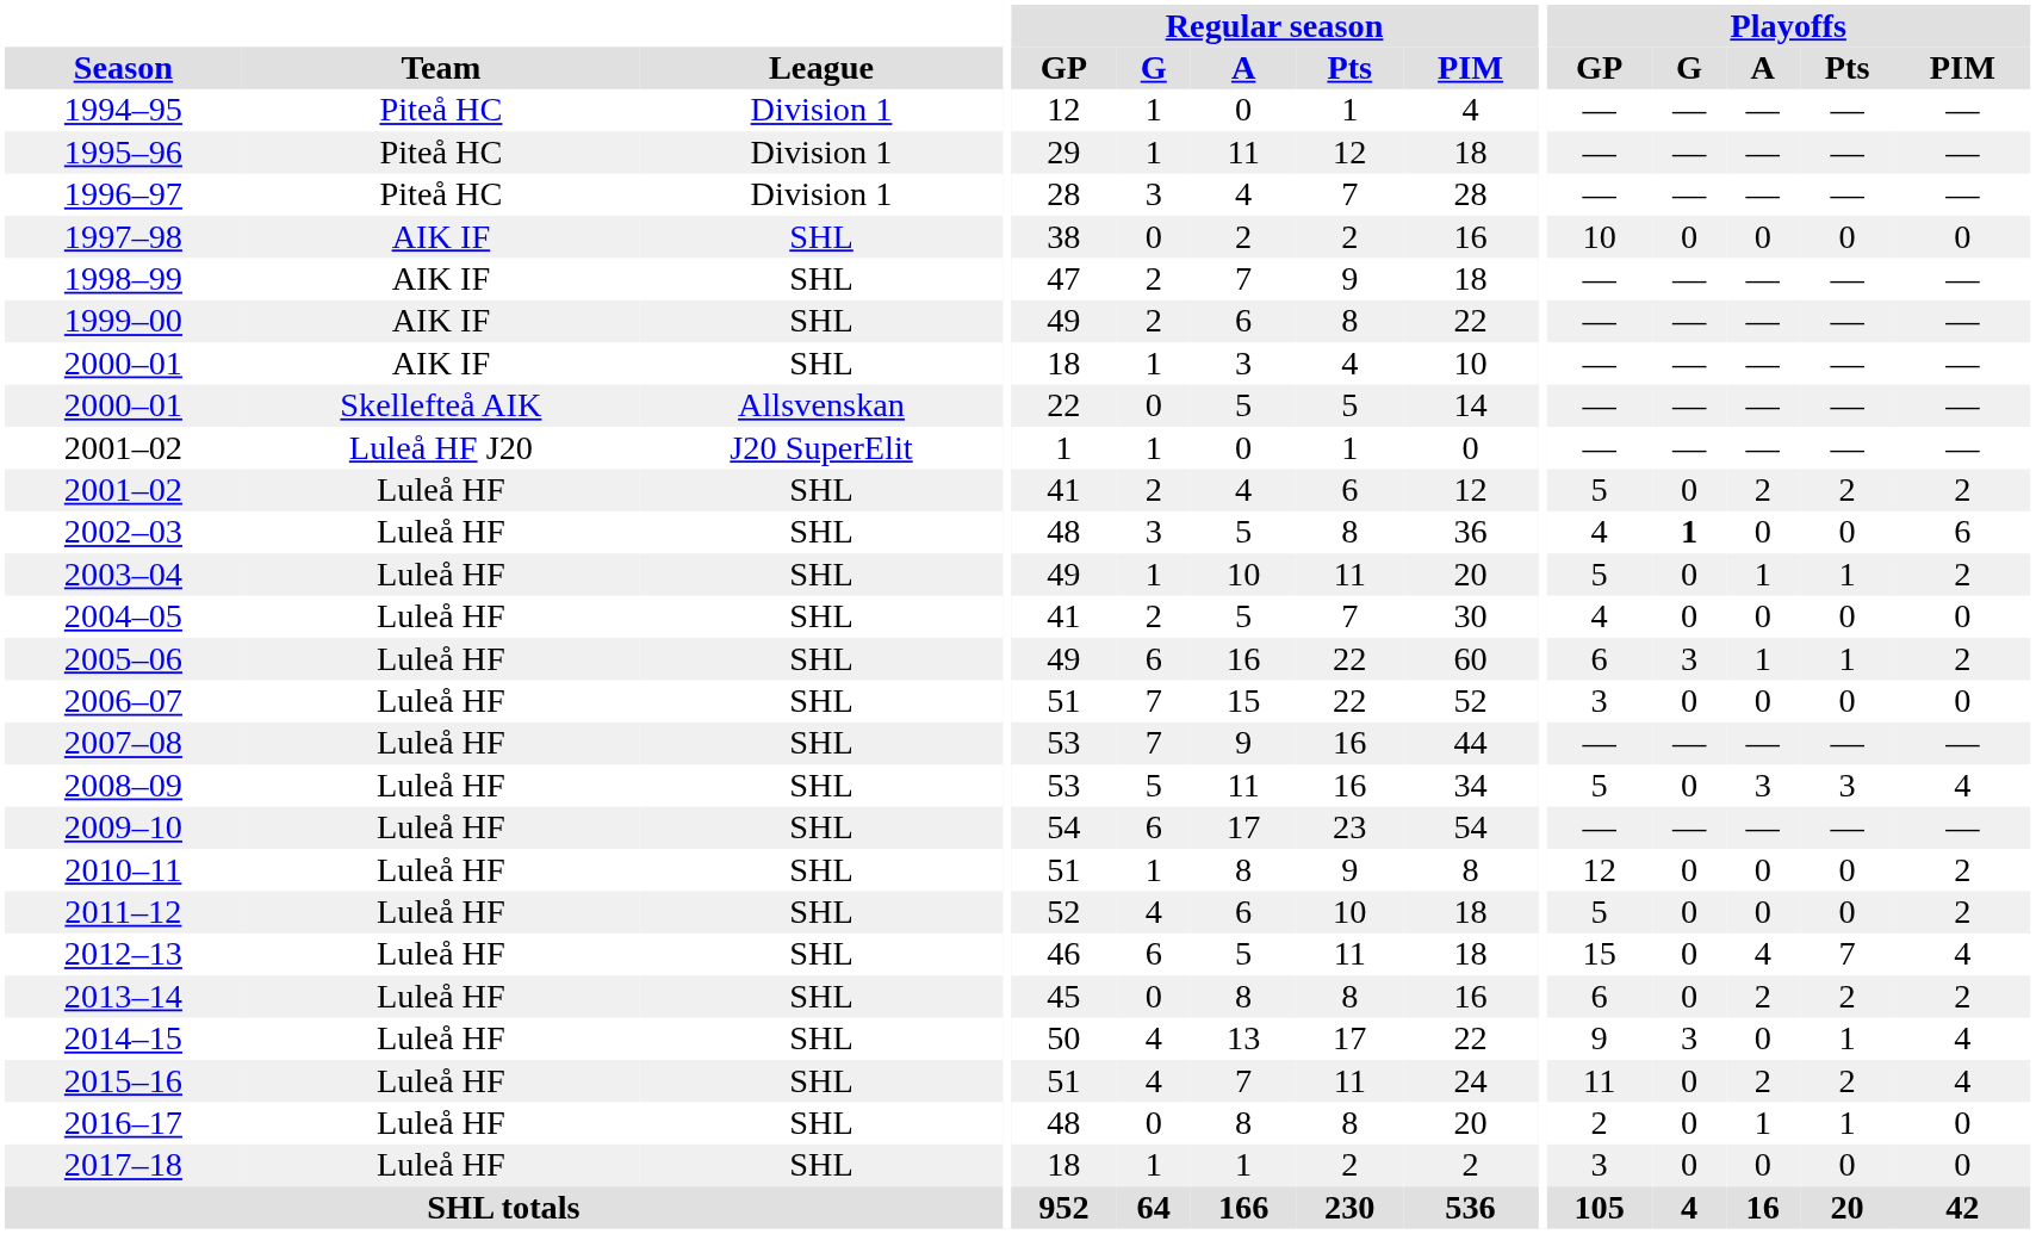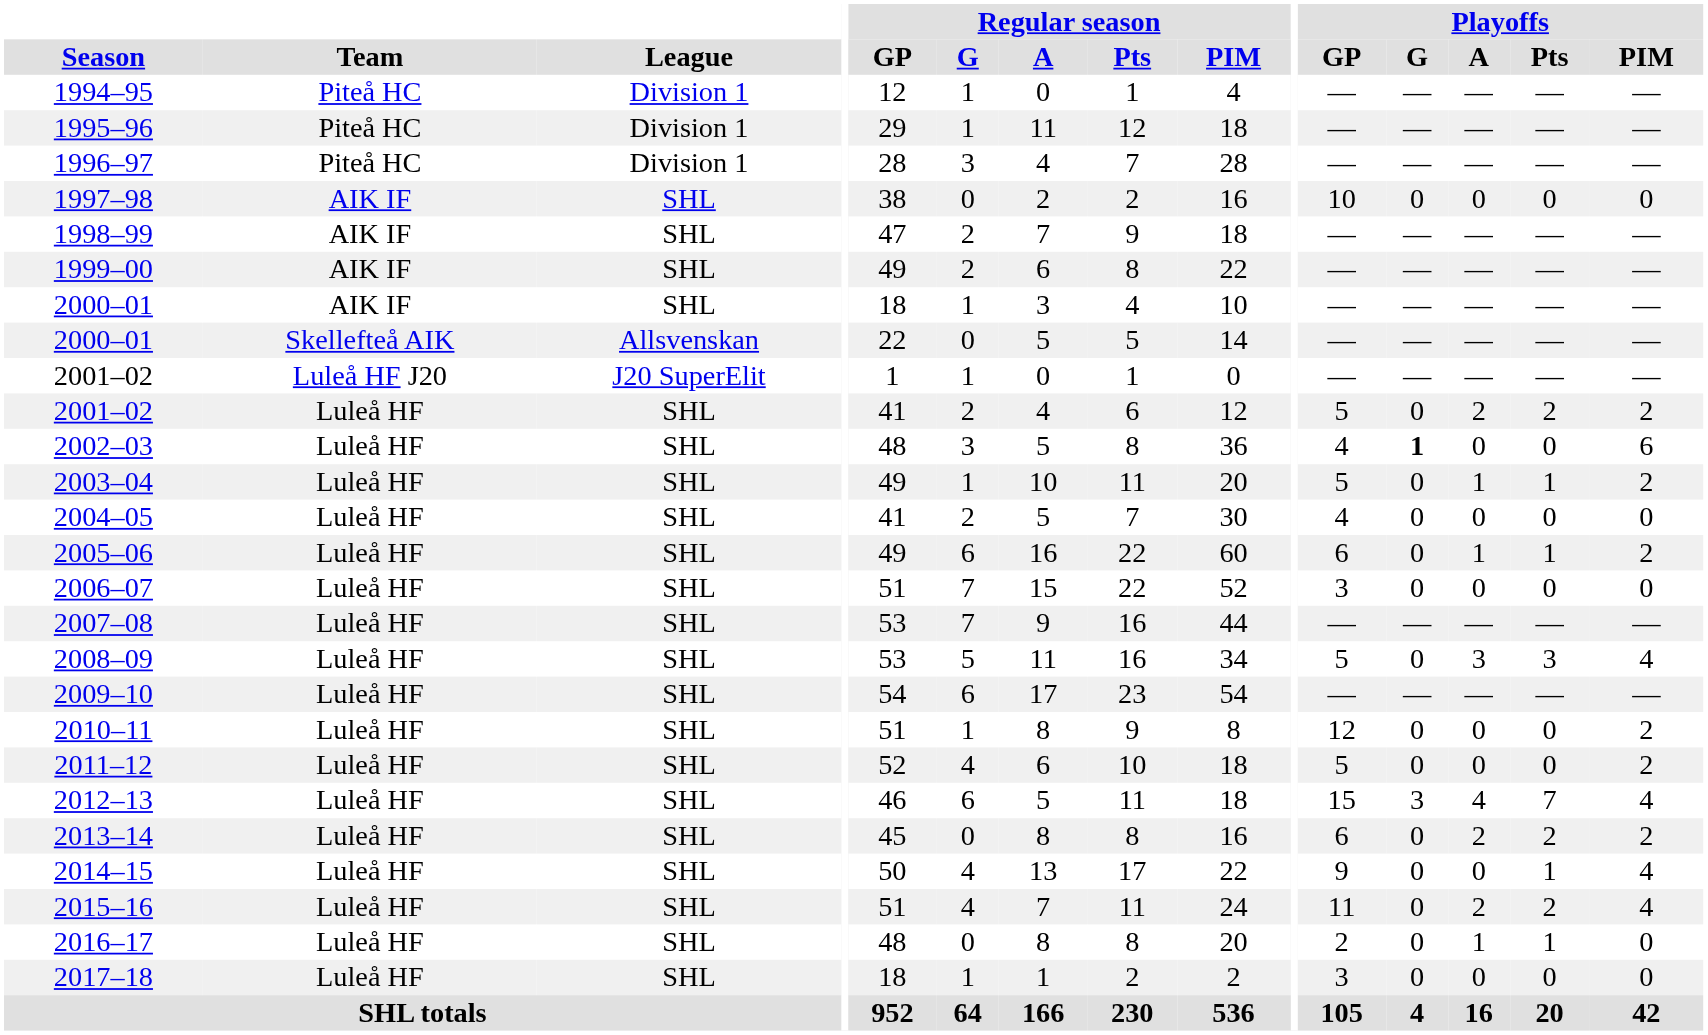2005–06 | Playoffs / G: 3 -> 0
2012–13 | Playoffs / G: 0 -> 3
2014–15 | Playoffs / G: 3 -> 0
